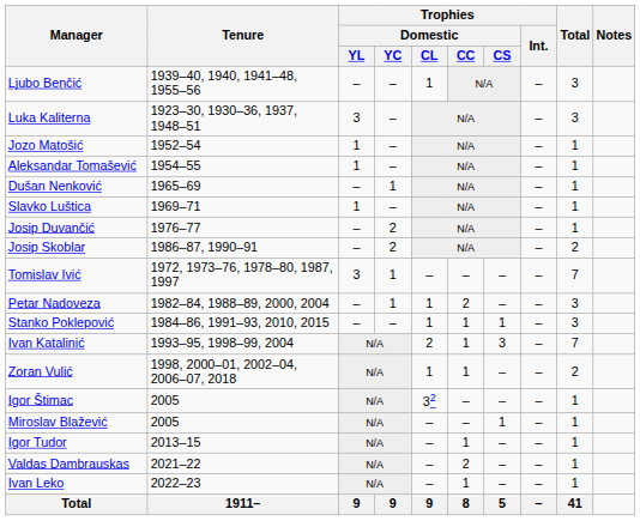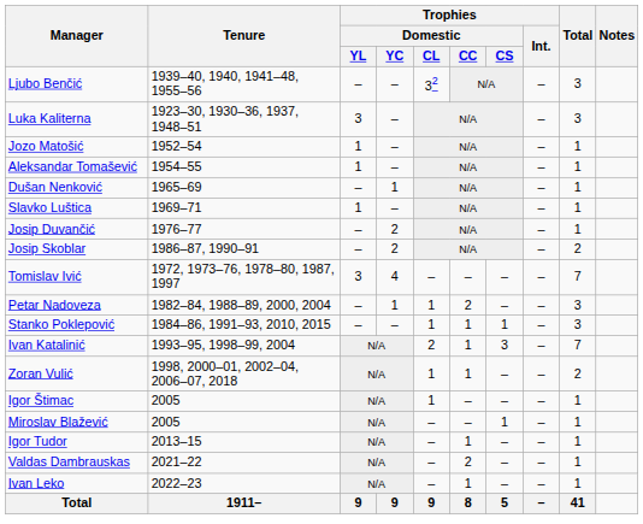Ljubo Benčić | Trophies / Domestic / CL: 1 -> 32
Tomislav Ivić | Trophies / Domestic / YC: 1 -> 4
Igor Štimac | Trophies / Domestic / CL: 32 -> 1
